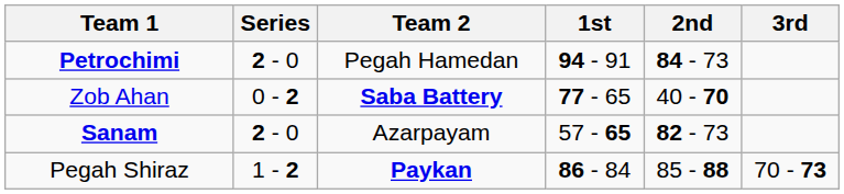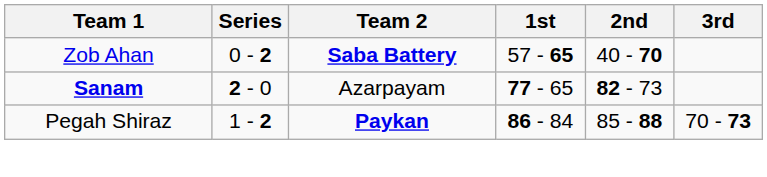- row: Petrochimi | 2 - 0 | Pegah Hamedan | 94 - 91 | 84 - 73
Zob Ahan | 1st: 77 - 65 -> 57 - 65
Sanam | 1st: 57 - 65 -> 77 - 65
